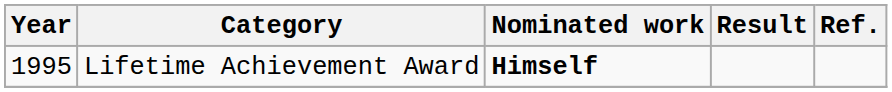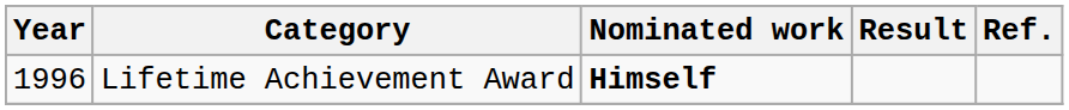Lifetime Achievement Award | Year: 1995 -> 1996
